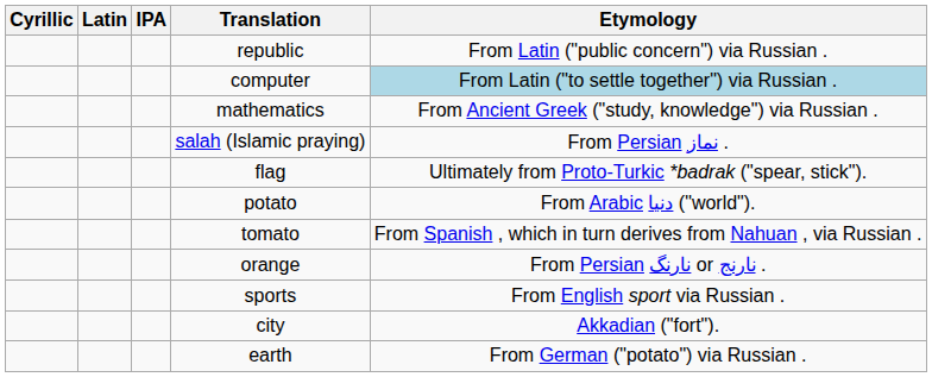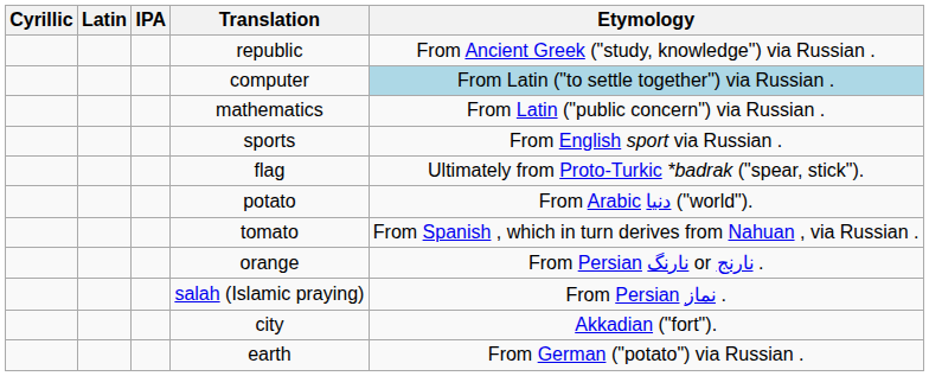republic | Etymology: From Latin ("public concern") via Russian . -> From Ancient Greek ("study, knowledge") via Russian .
mathematics | Etymology: From Ancient Greek ("study, knowledge") via Russian . -> From Latin ("public concern") via Russian .
rows swapped: sports <-> salah (Islamic praying)
